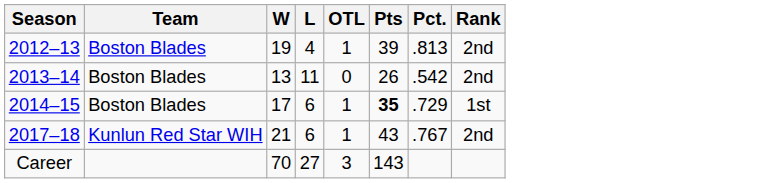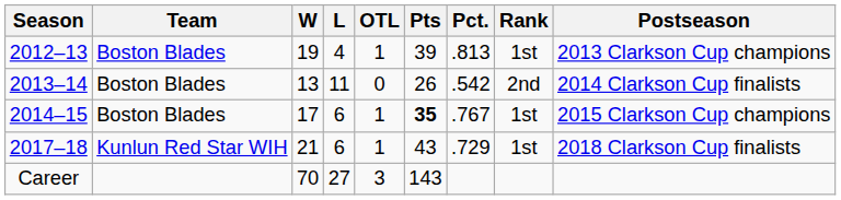+ column: Postseason | 2013 Clarkson Cup champions | 2014 Clarkson Cup finalists | 2015 Clarkson Cup champions | 2018 Clarkson Cup finalists
2012–13 | Rank: 2nd -> 1st
2014–15 | Pct.: .729 -> .767
2017–18 | Pct.: .767 -> .729
2017–18 | Rank: 2nd -> 1st
